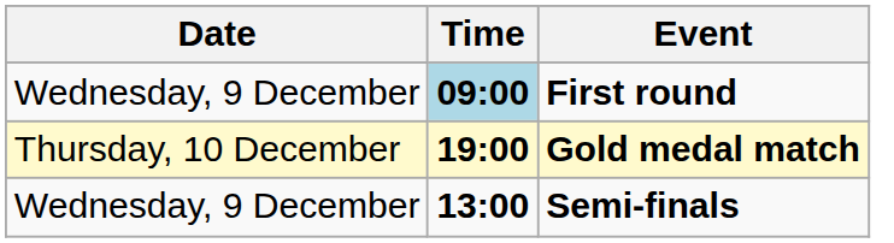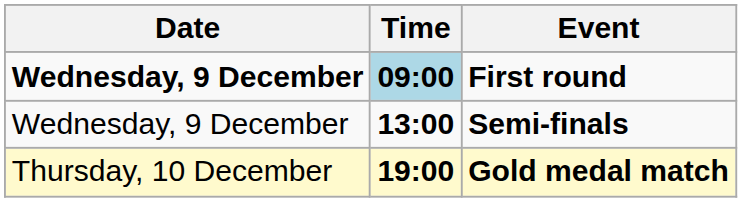First round | Date: normal -> bold
rows swapped: Semi-finals <-> Gold medal match
